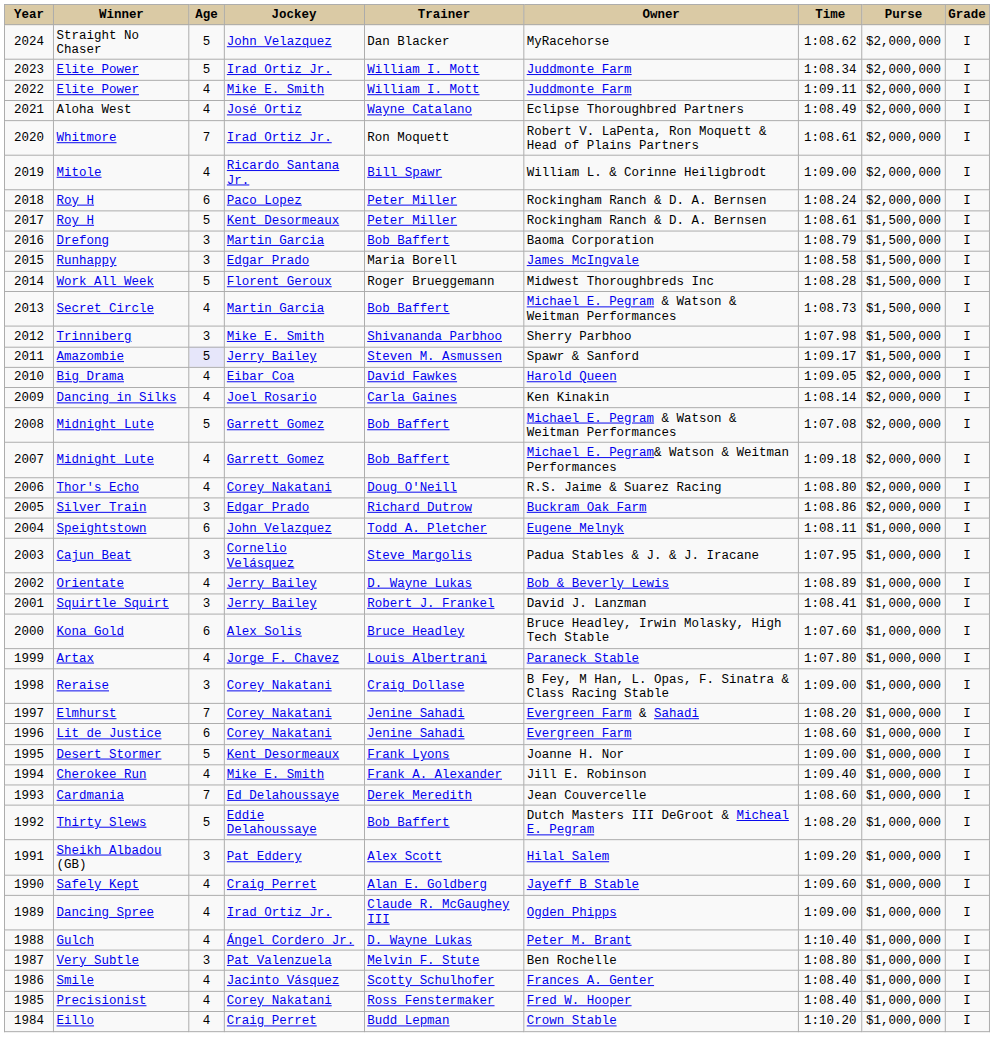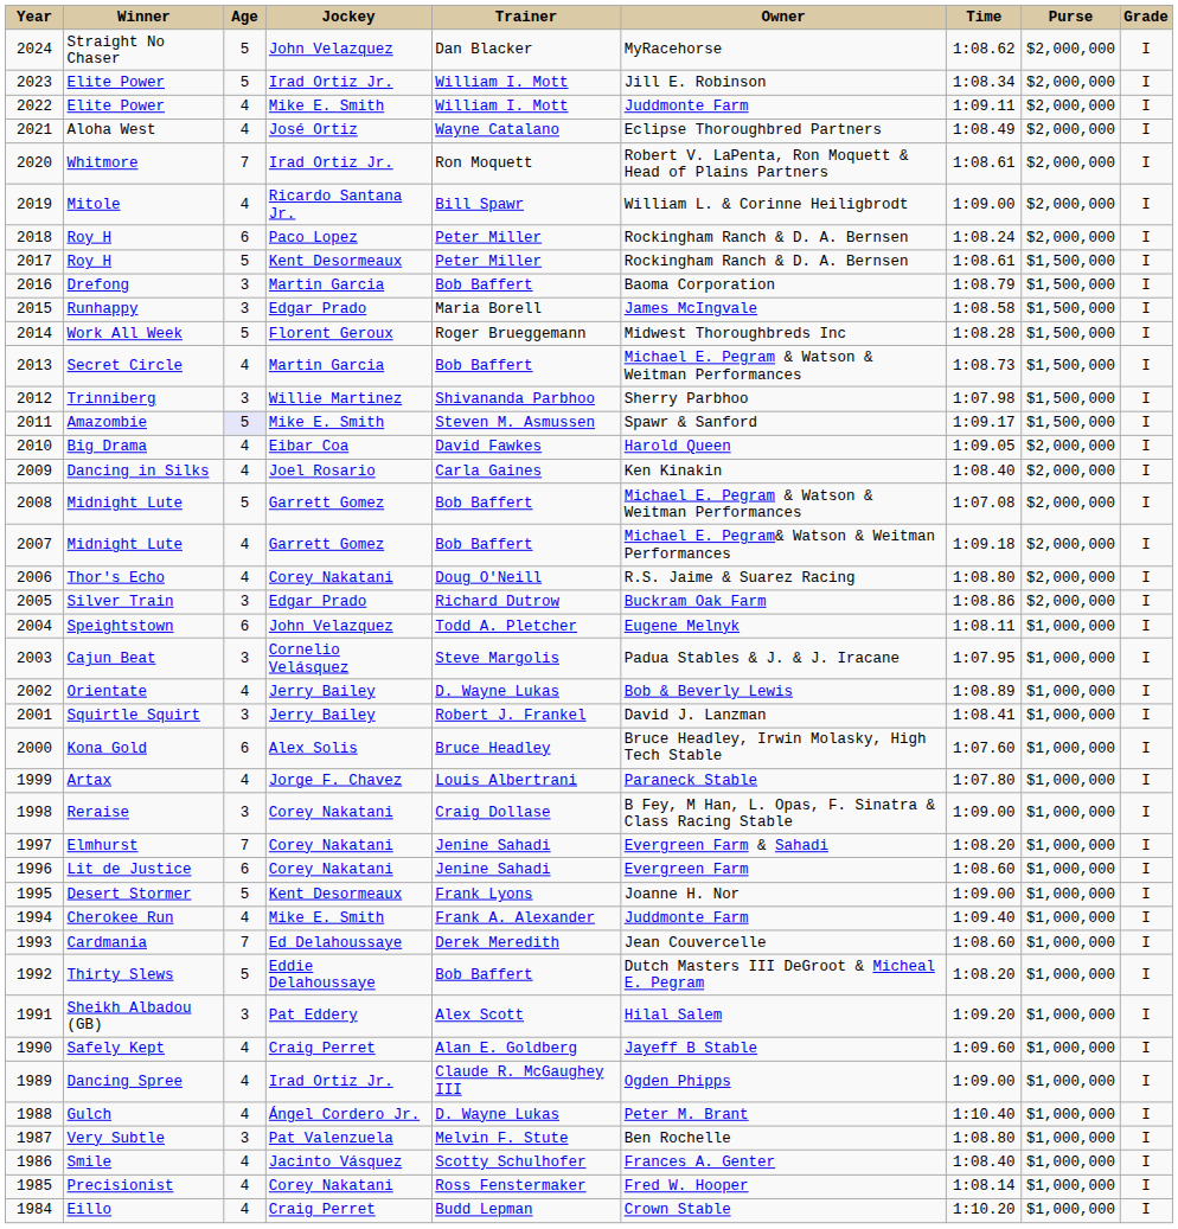2023 / Elite Power | Owner: Juddmonte Farm -> Jill E. Robinson
Trinniberg | Jockey: Mike E. Smith -> Willie Martinez
Amazombie | Jockey: Jerry Bailey -> Mike E. Smith
Dancing in Silks | Time: 1:08.14 -> 1:08.40
Cherokee Run | Owner: Jill E. Robinson -> Juddmonte Farm
Precisionist | Time: 1:08.40 -> 1:08.14
